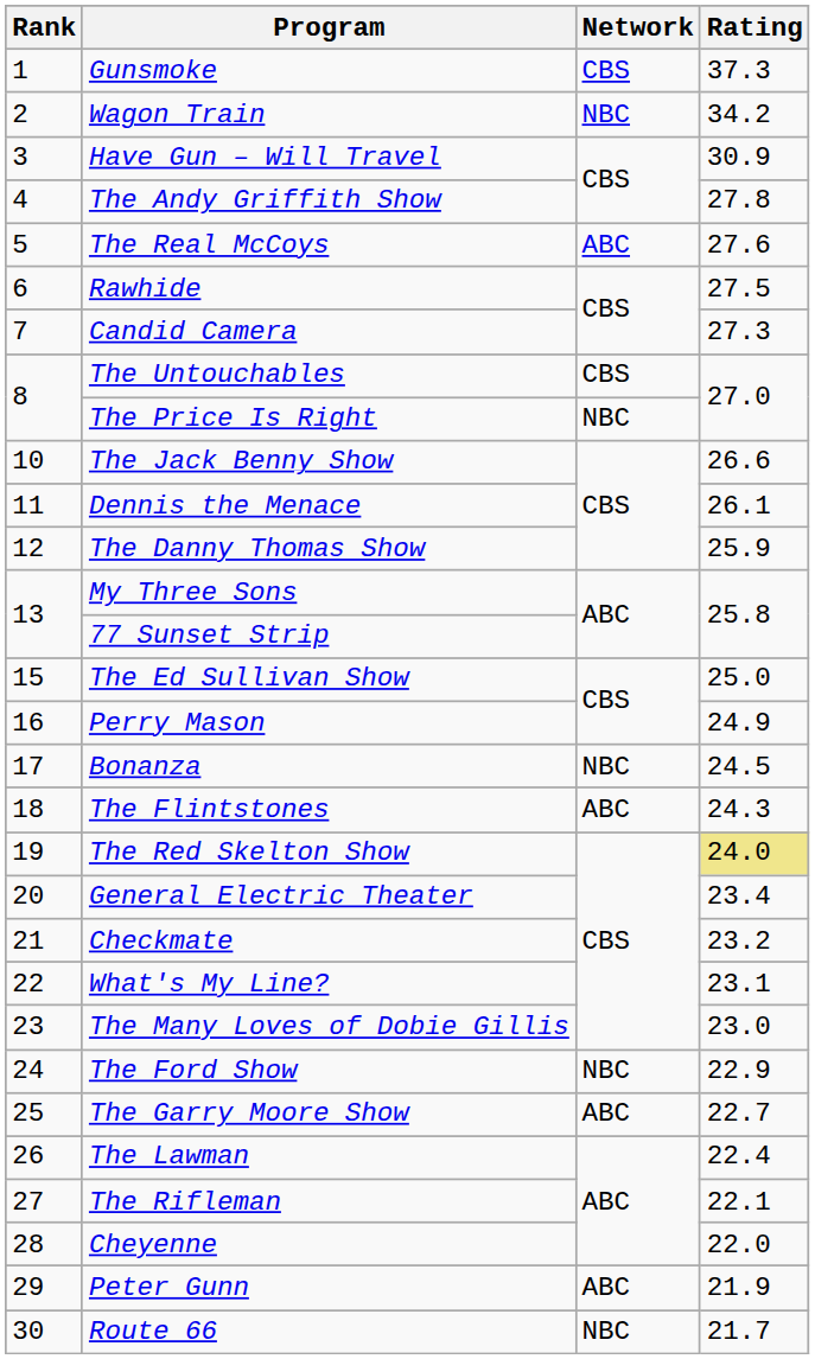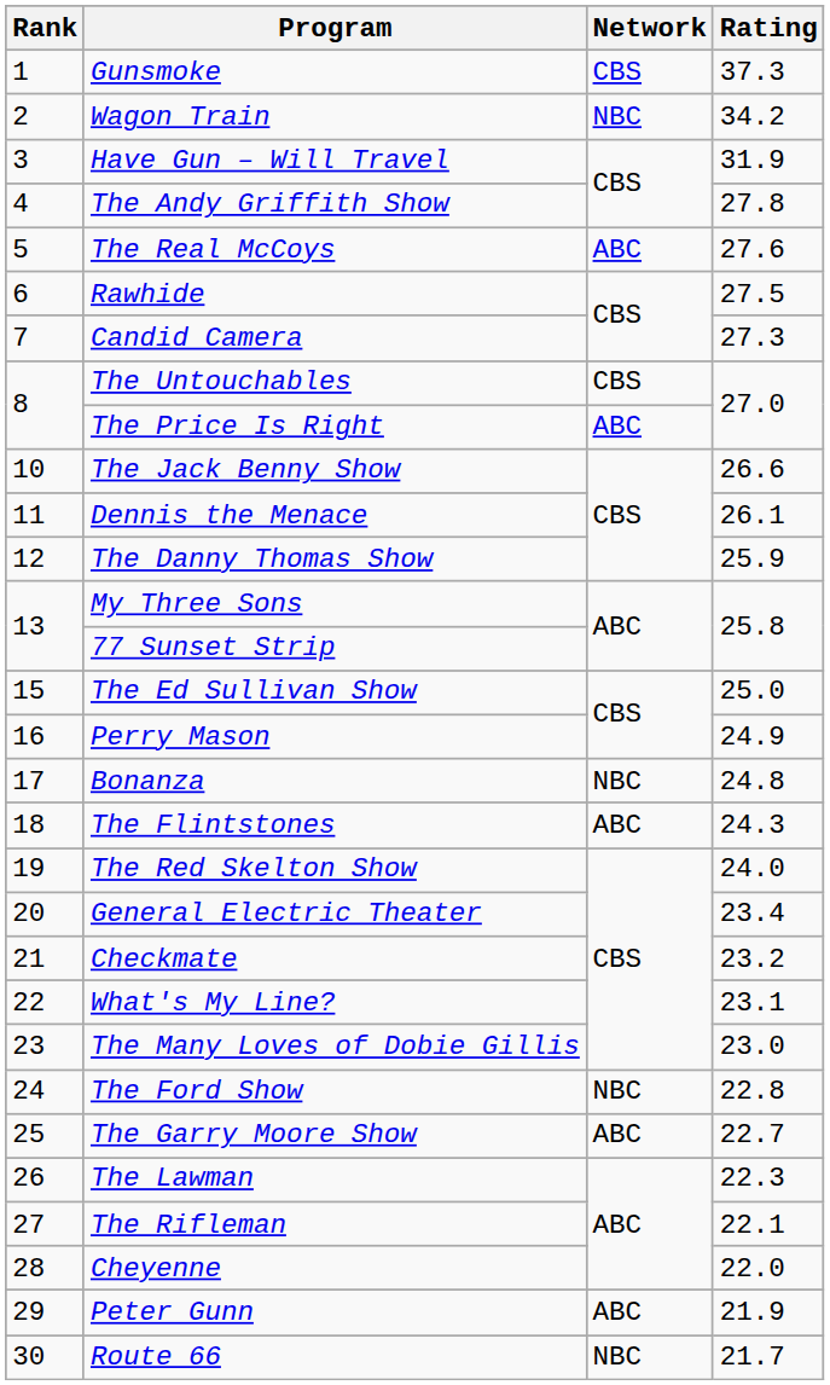Have Gun – Will Travel | Rating: 30.9 -> 31.9
The Price Is Right | Network: NBC -> ABC
Bonanza | Rating: 24.5 -> 24.8
The Red Skelton Show | Rating: khaki background -> no background
The Ford Show | Rating: 22.9 -> 22.8
The Lawman | Rating: 22.4 -> 22.3
